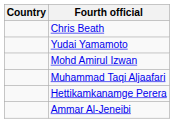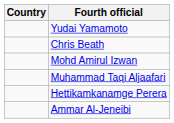rows swapped: Chris Beath <-> Yudai Yamamoto
